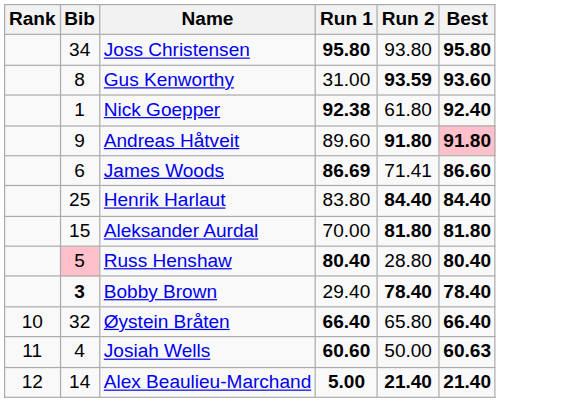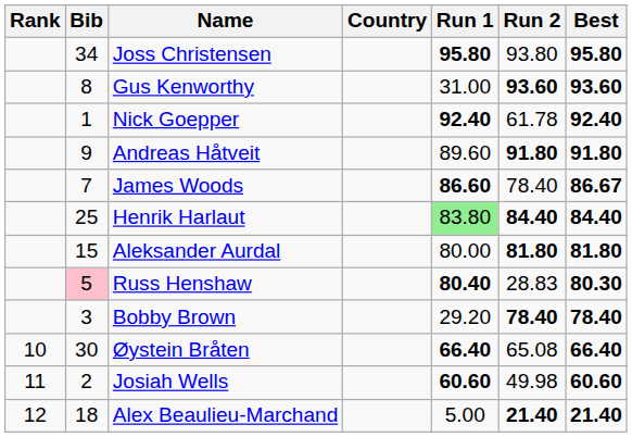+ column: Country
Gus Kenworthy | Run 2: 93.59 -> 93.60
Nick Goepper | Run 1: 92.38 -> 92.40
Nick Goepper | Run 2: 61.80 -> 61.78
Andreas Håtveit | Best: pink background -> no background
James Woods | Bib: 6 -> 7
James Woods | Run 1: 86.69 -> 86.60
James Woods | Run 2: 71.41 -> 78.40
James Woods | Best: 86.60 -> 86.67
Henrik Harlaut | Run 1: no background -> lightgreen background
Aleksander Aurdal | Run 1: 70.00 -> 80.00
Russ Henshaw | Run 2: 28.80 -> 28.83
Russ Henshaw | Best: 80.40 -> 80.30
Bobby Brown | Bib: bold -> normal
Bobby Brown | Run 1: 29.40 -> 29.20
Øystein Bråten | Bib: 32 -> 30
Øystein Bråten | Run 2: 65.80 -> 65.08
Josiah Wells | Bib: 4 -> 2
Josiah Wells | Run 2: 50.00 -> 49.98
Josiah Wells | Best: 60.63 -> 60.60
Alex Beaulieu-Marchand | Bib: 14 -> 18
Alex Beaulieu-Marchand | Run 1: bold -> normal
